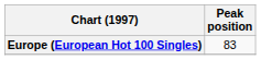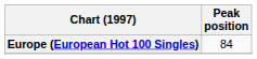Europe (European Hot 100 Singles) | Peak position: 83 -> 84
